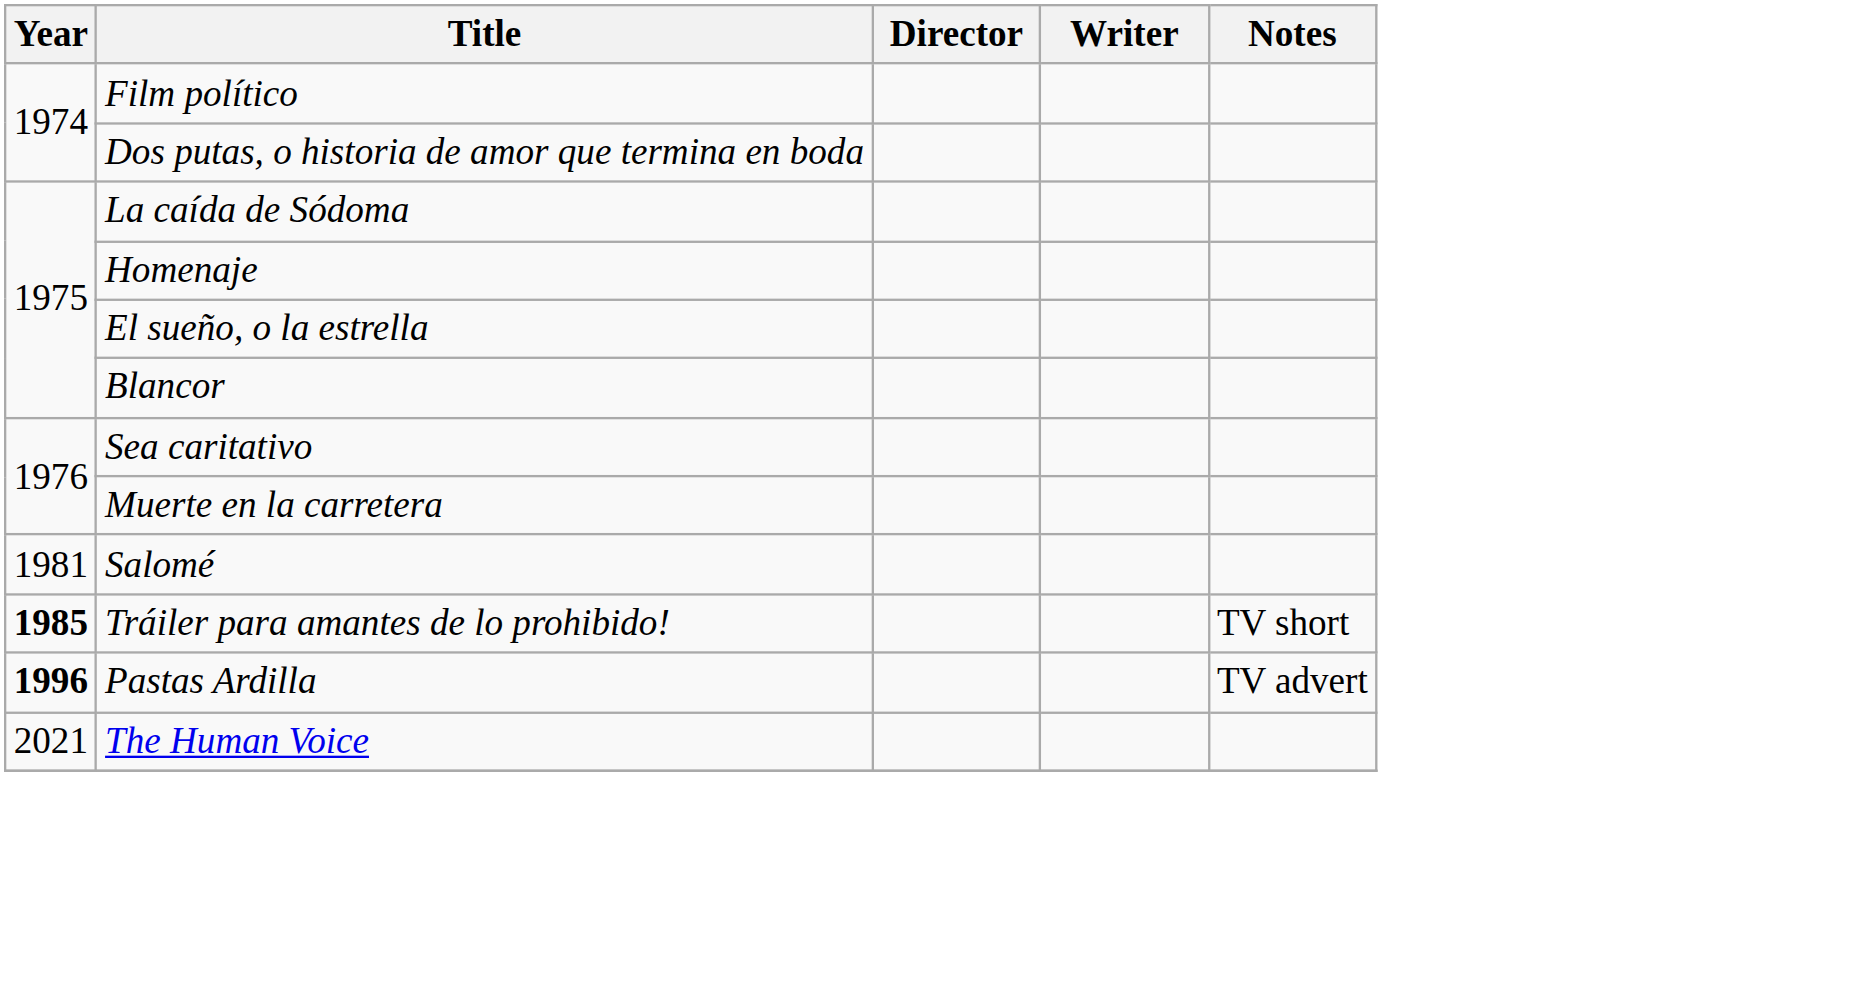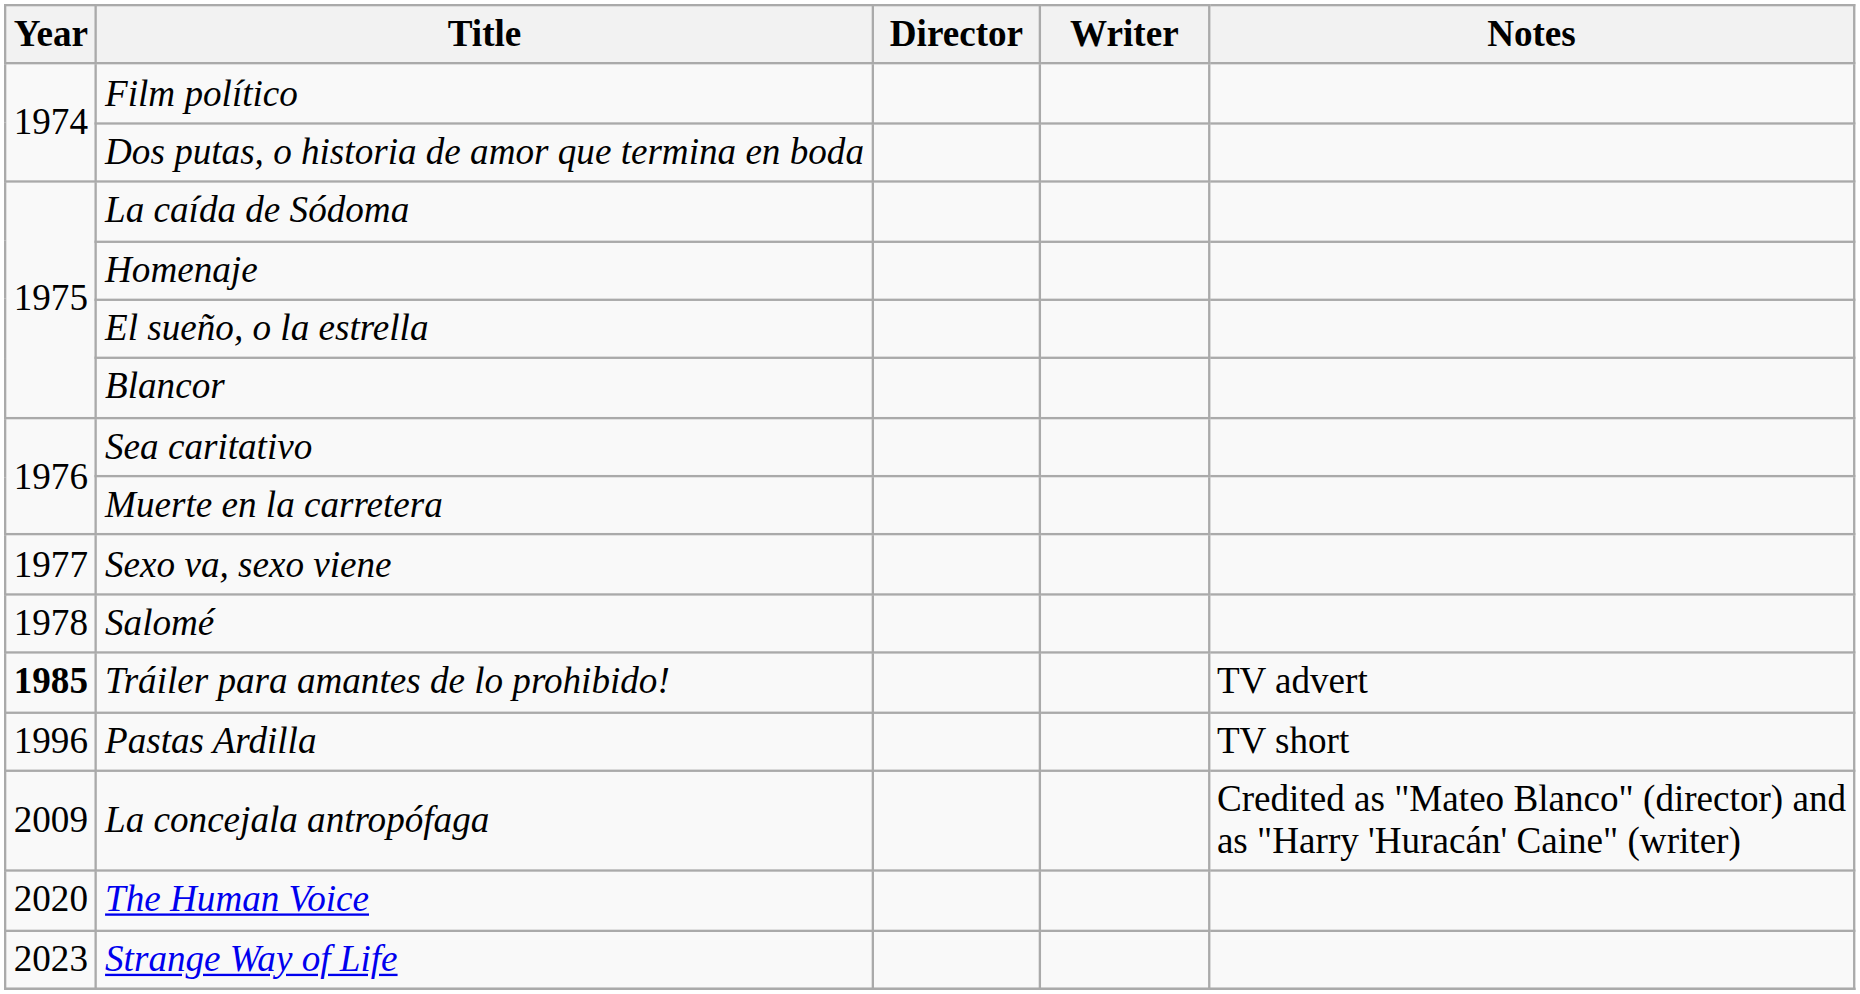+ row: 1977 | Sexo va, sexo viene
Salomé | Year: 1981 -> 1978
Tráiler para amantes de lo prohibido! | Notes: TV short -> TV advert
Pastas Ardilla | Year: bold -> normal
Pastas Ardilla | Notes: TV advert -> TV short
+ row: 2009 | La concejala antropófaga | Credited as "Mateo Blanco" (director) and as "Harry 'Huracán' Caine" (writer)
The Human Voice | Year: 2021 -> 2020
+ row: 2023 | Strange Way of Life
